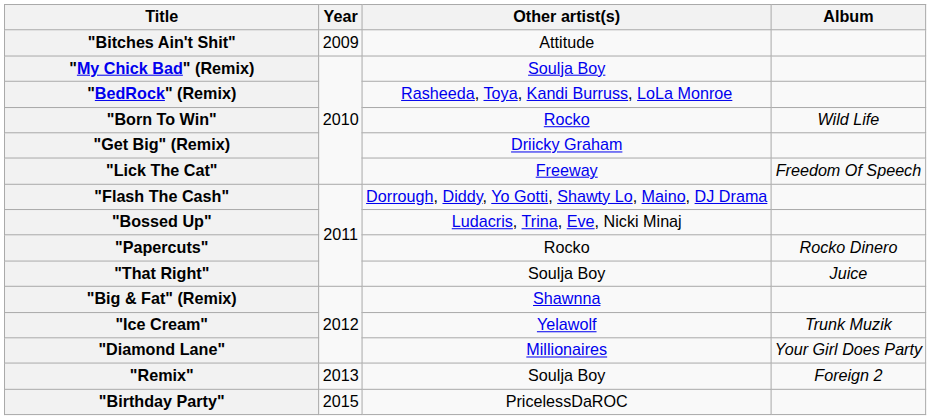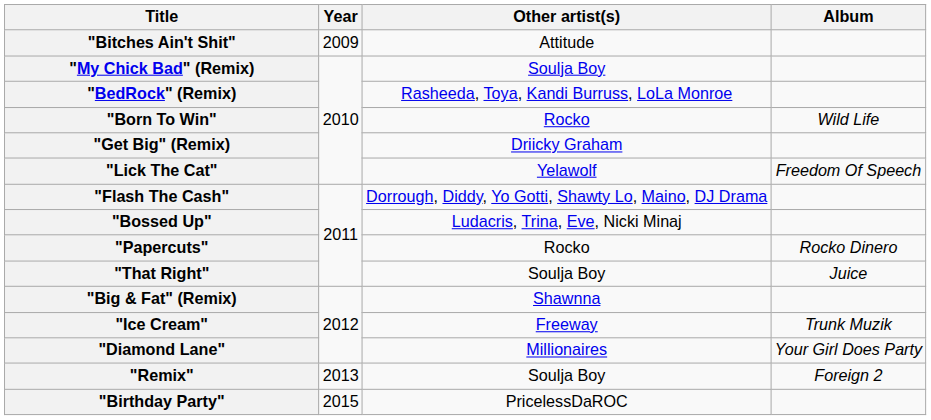"Lick The Cat" | Other artist(s): Freeway -> Yelawolf
"Ice Cream" | Other artist(s): Yelawolf -> Freeway
